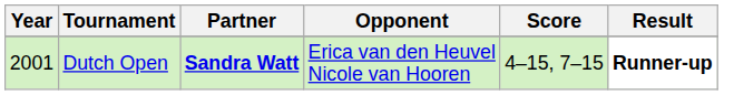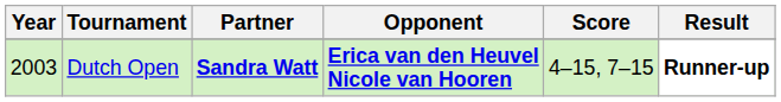Dutch Open | Year: 2001 -> 2003
Dutch Open | Opponent: normal -> bold
